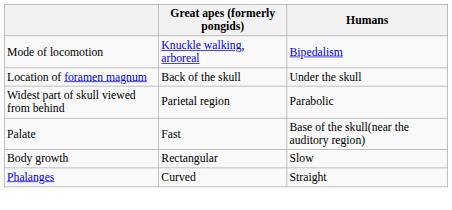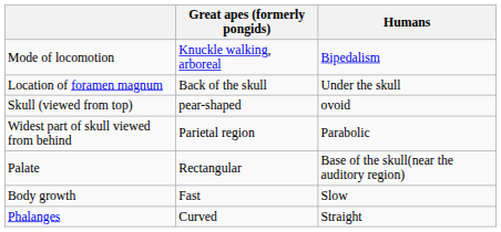+ row: Skull (viewed from top) | pear-shaped | ovoid
Palate | Great apes (formerly pongids): Fast -> Rectangular
Body growth | Great apes (formerly pongids): Rectangular -> Fast
